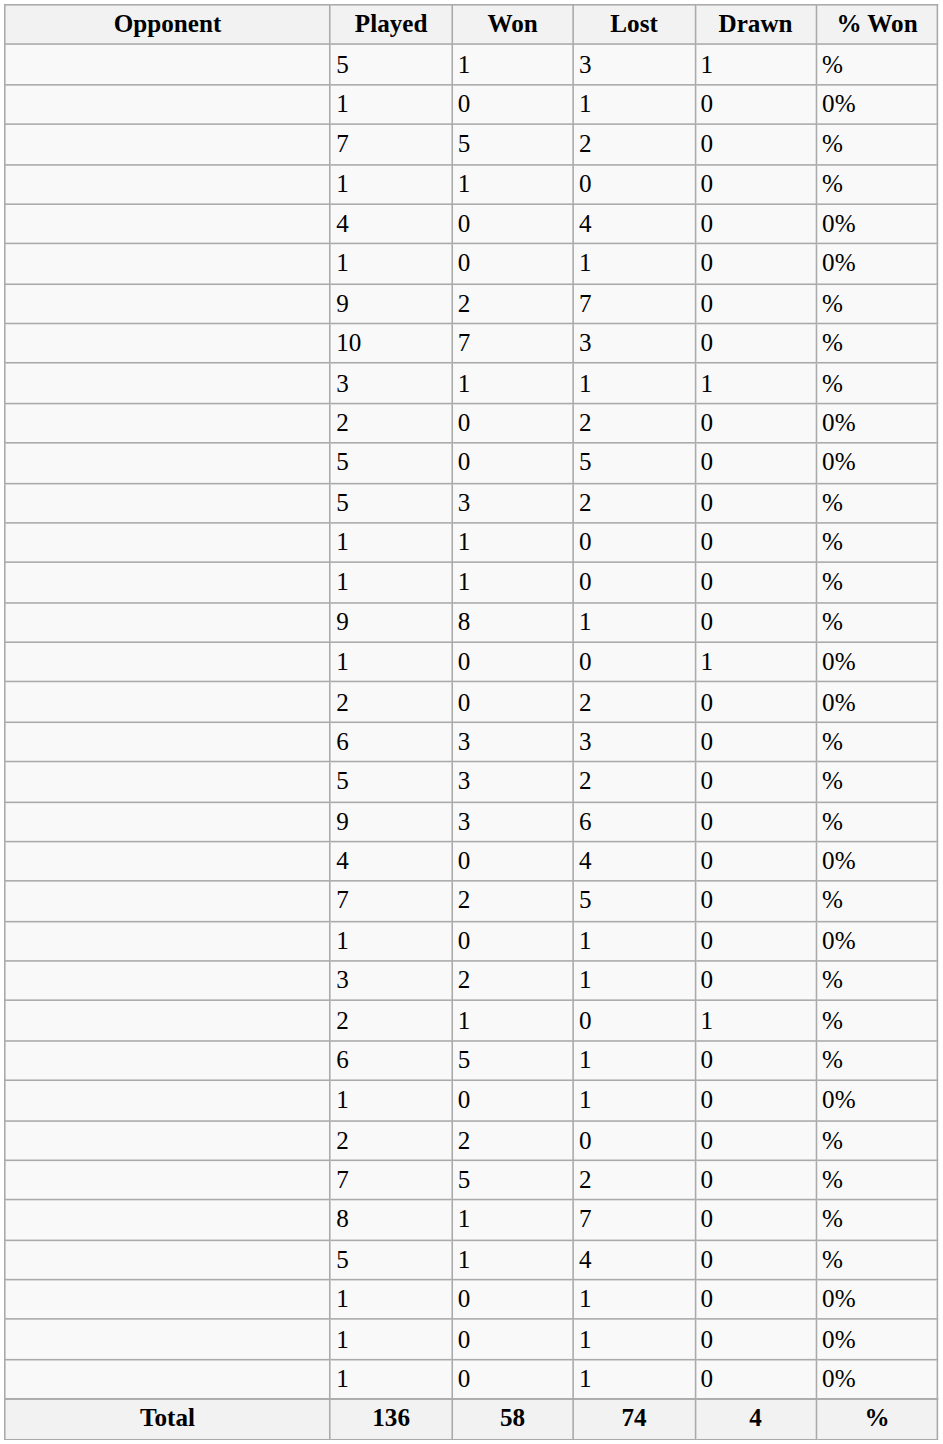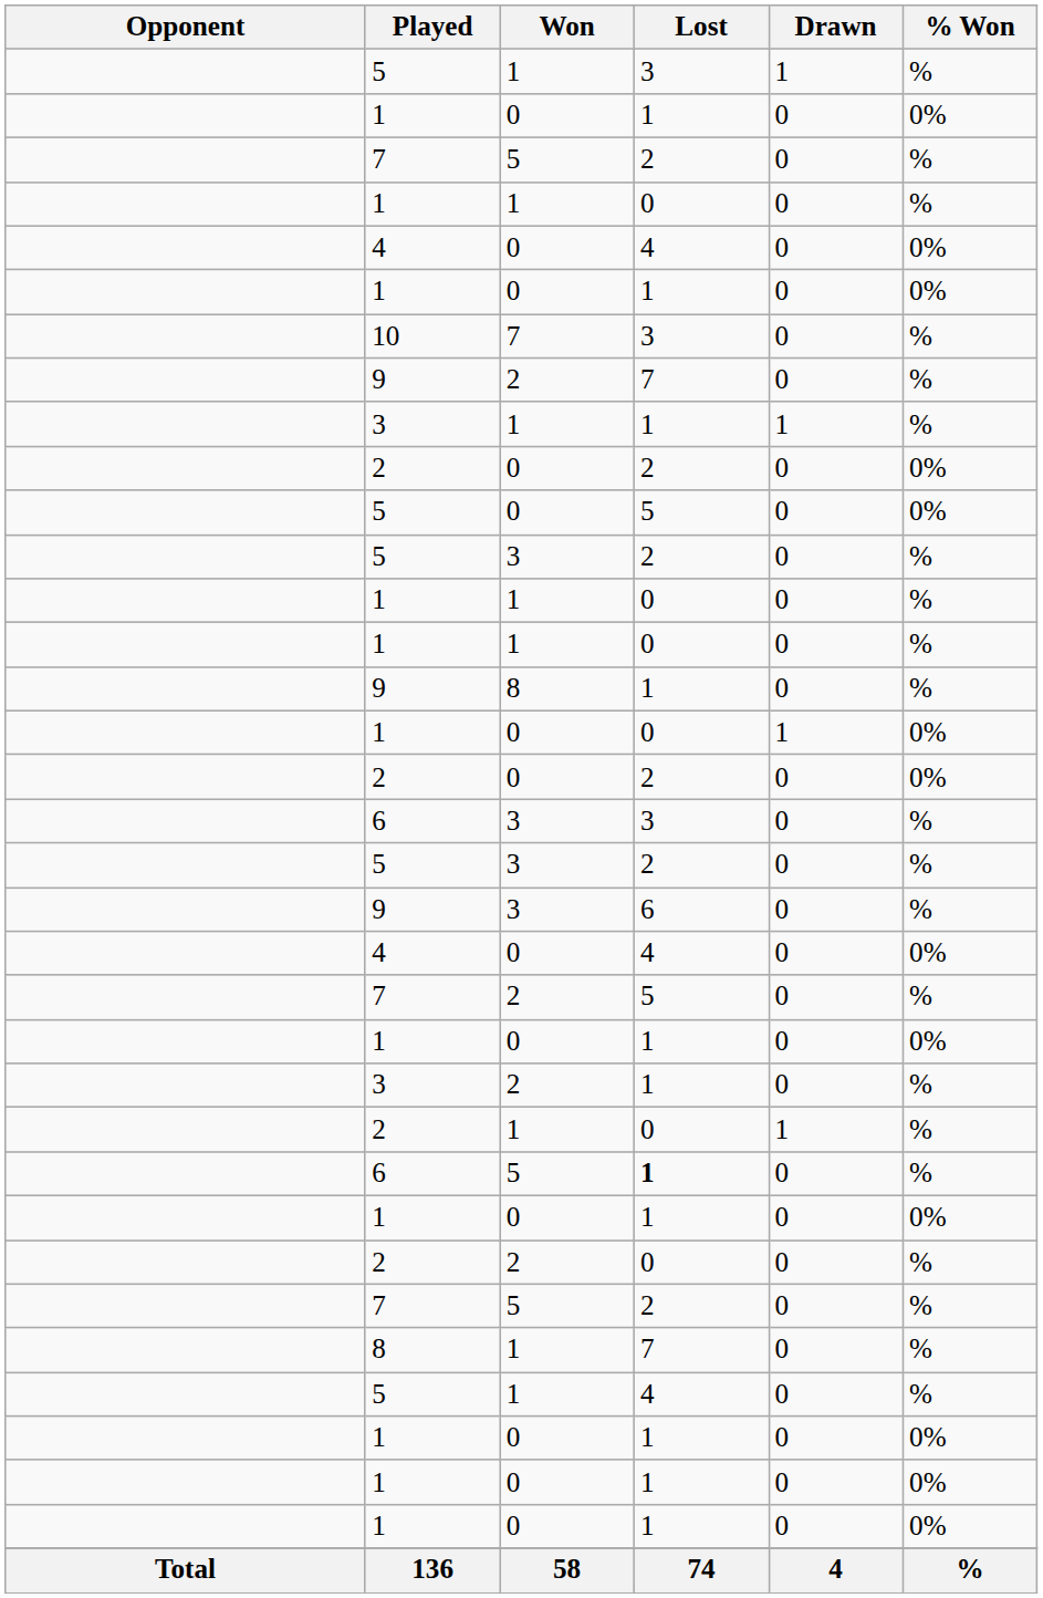rows swapped: 10 <-> 9 / 2
6 / 5 | Lost: normal -> bold
